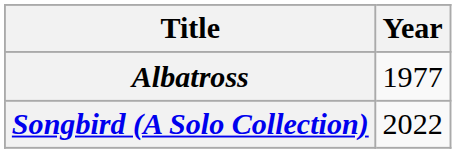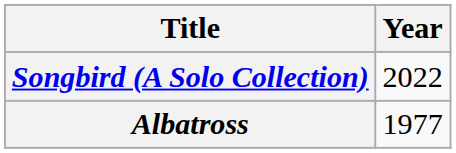rows swapped: Albatross <-> Songbird (A Solo Collection)
